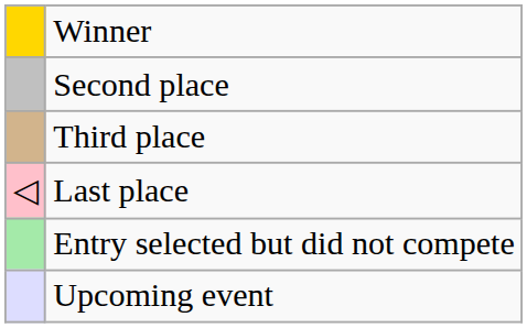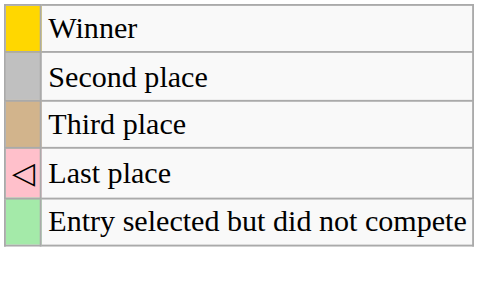- row: Upcoming event
